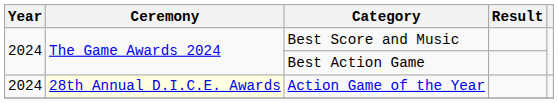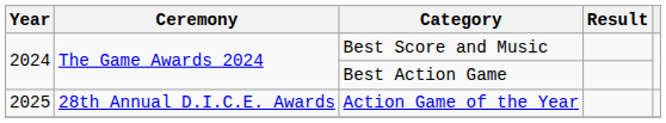Action Game of the Year | Year: 2024 -> 2025
Action Game of the Year | Ceremony: lightyellow background -> no background
